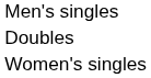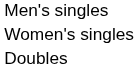rows swapped: Women's singles <-> Doubles
